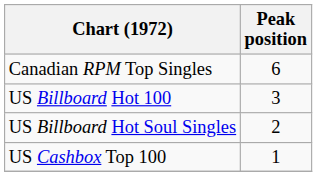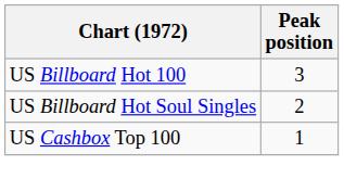- row: Canadian RPM Top Singles | 6
